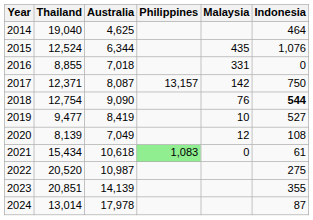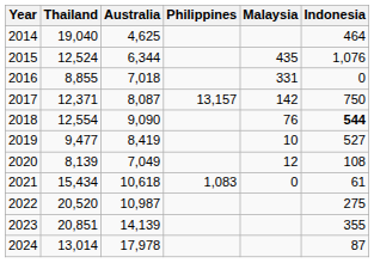2018 | Thailand: 12,754 -> 12,554
2021 | Philippines: lightgreen background -> no background
